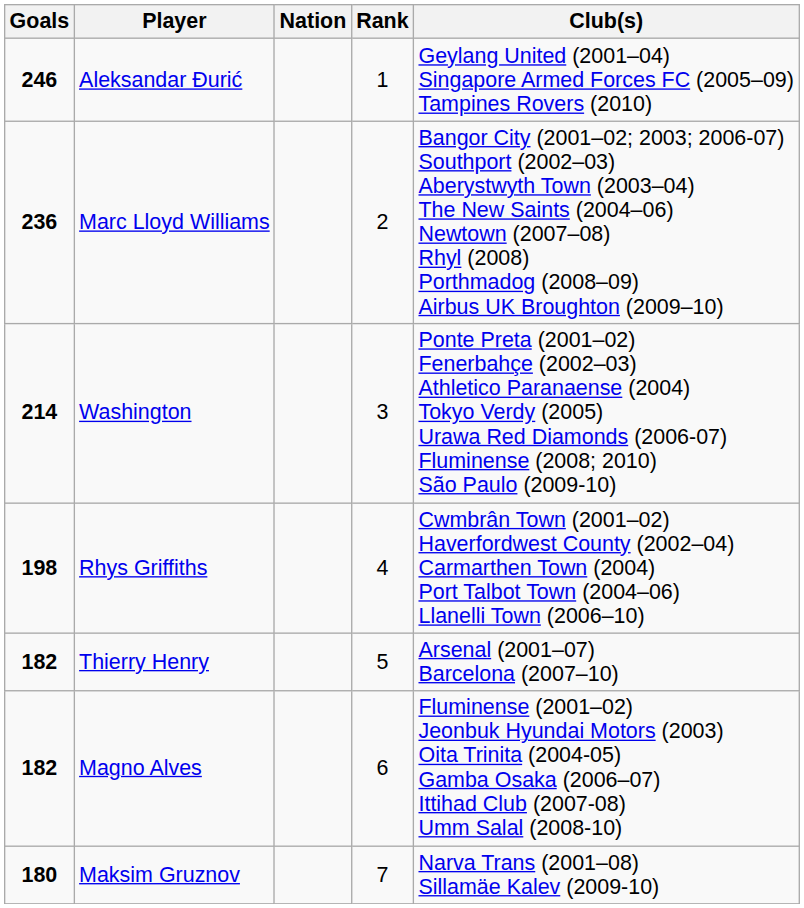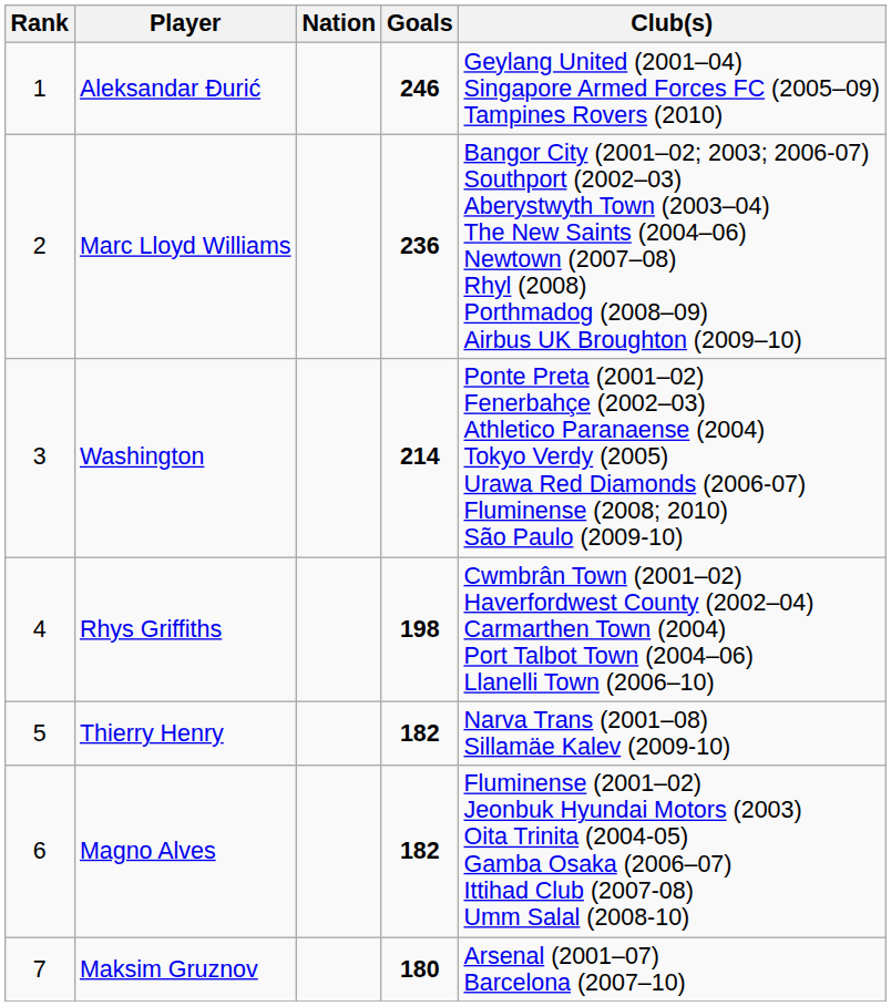columns swapped: Rank <-> Goals
Thierry Henry | Club(s): Arsenal (2001–07) Barcelona (2007–10) -> Narva Trans (2001–08) Sillamäe Kalev (2009-10)
Maksim Gruznov | Club(s): Narva Trans (2001–08) Sillamäe Kalev (2009-10) -> Arsenal (2001–07) Barcelona (2007–10)
